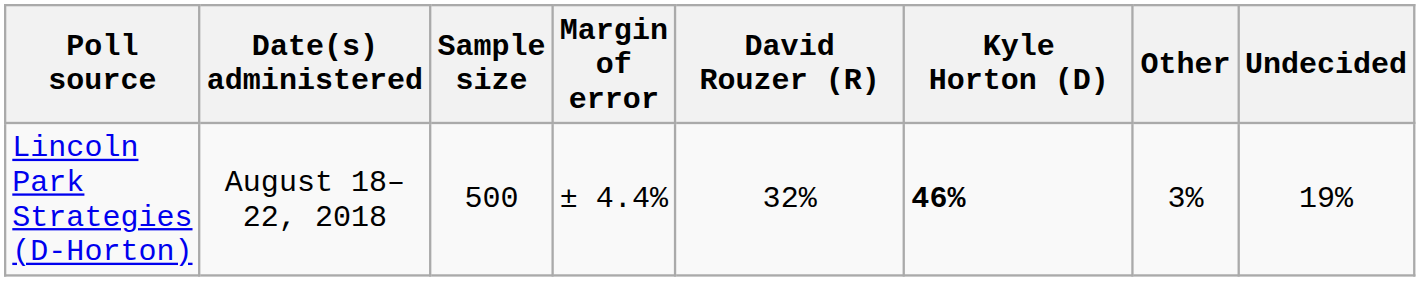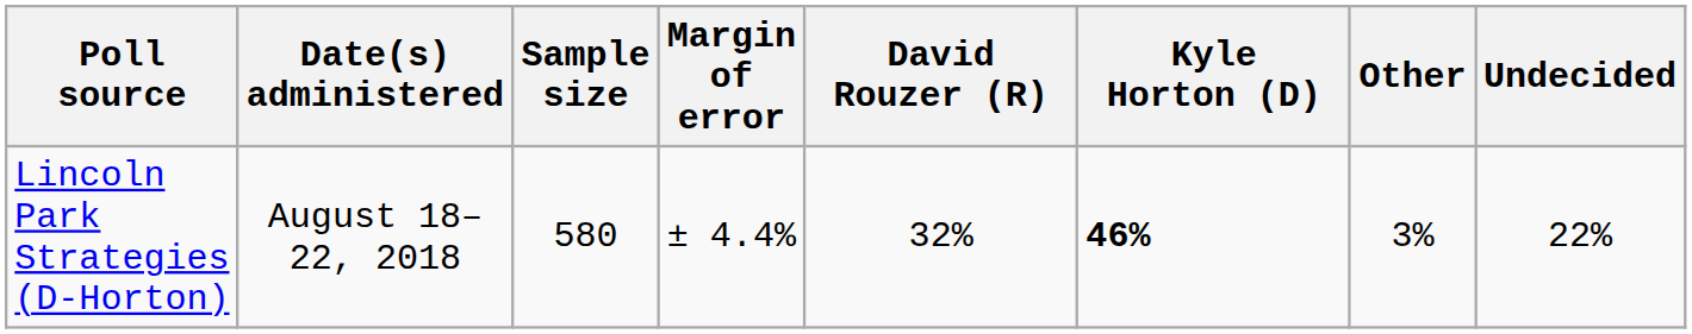Lincoln Park Strategies (D-Horton) | Sample size: 500 -> 580
Lincoln Park Strategies (D-Horton) | Undecided: 19% -> 22%
